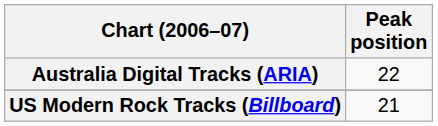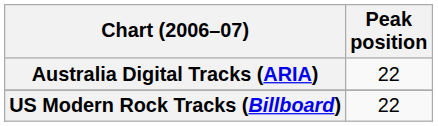US Modern Rock Tracks (Billboard) | Peak position: 21 -> 22
